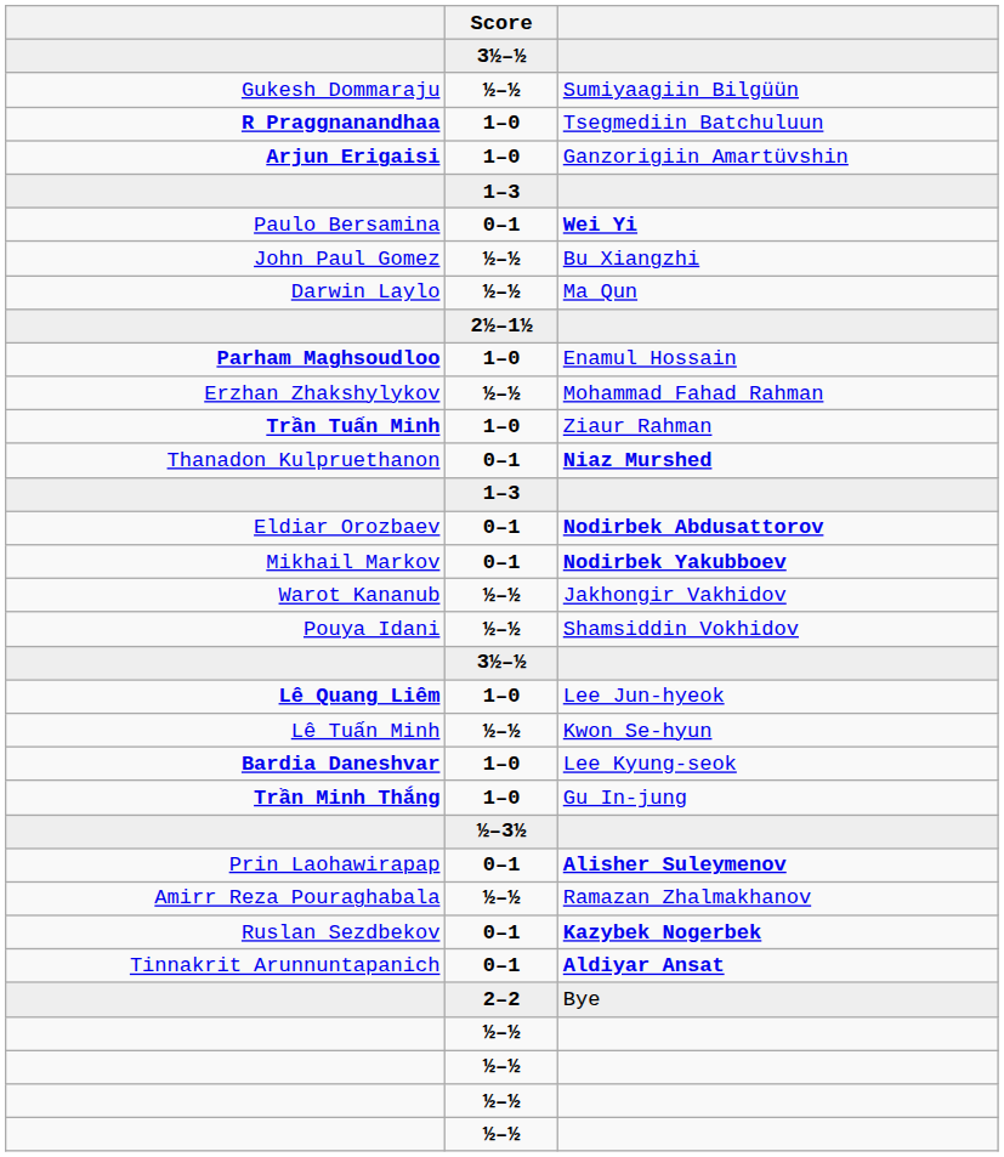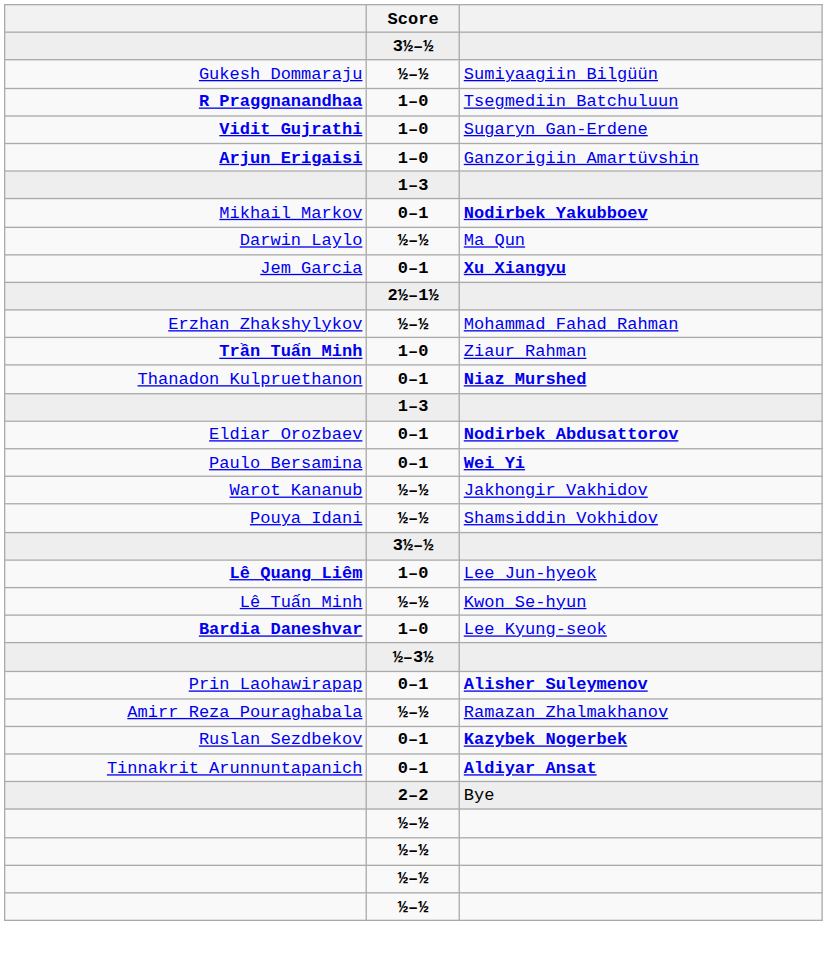+ row: Vidit Gujrathi | 1–0 | Sugaryn Gan-Erdene
rows swapped: Wei Yi <-> Nodirbek Yakubboev
- row: John Paul Gomez | ½–½ | Bu Xiangzhi
+ row: Jem Garcia | 0–1 | Xu Xiangyu
- row: Parham Maghsoudloo | 1–0 | Enamul Hossain
- row: Trần Minh Thắng | 1–0 | Gu In-jung
